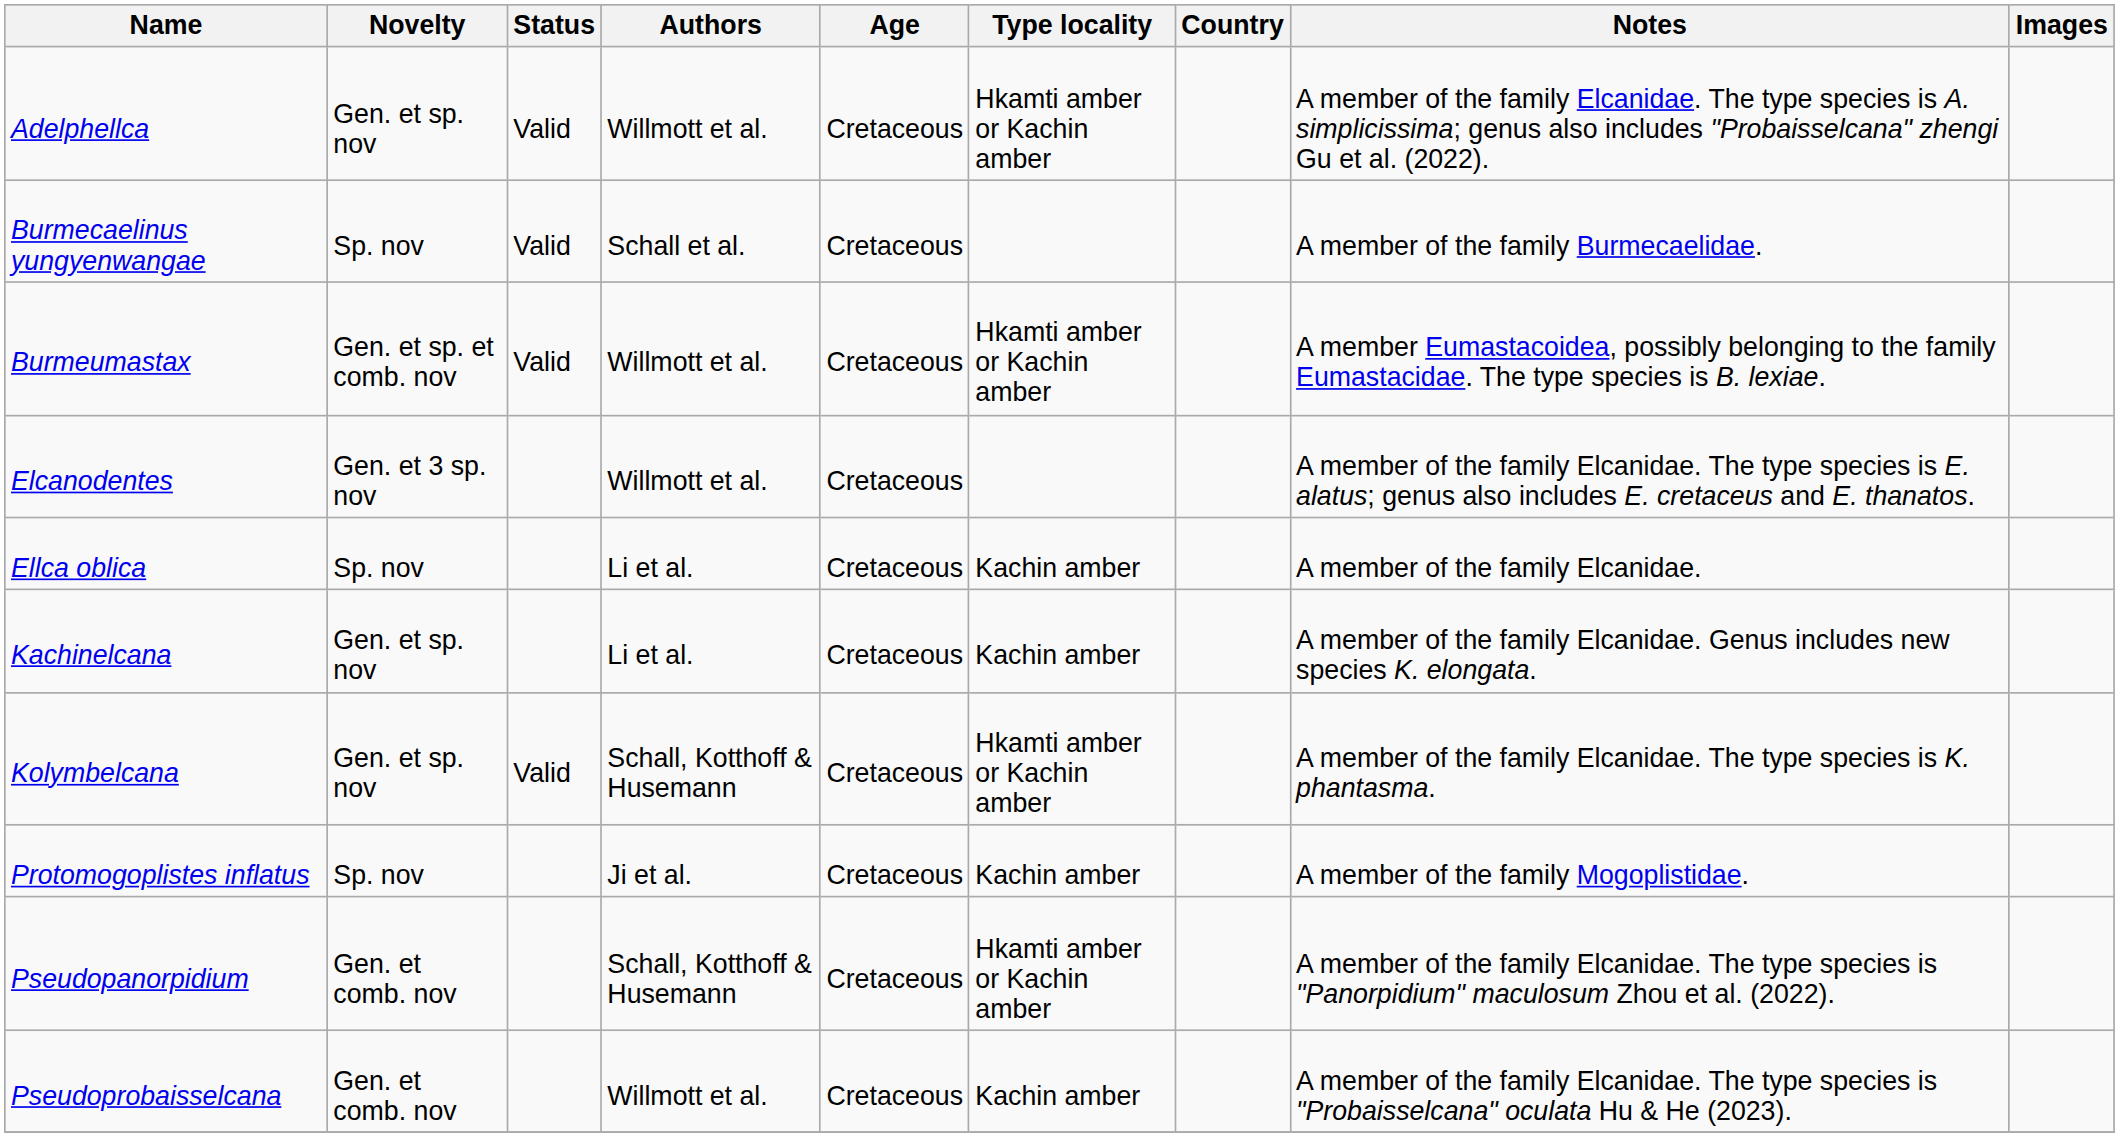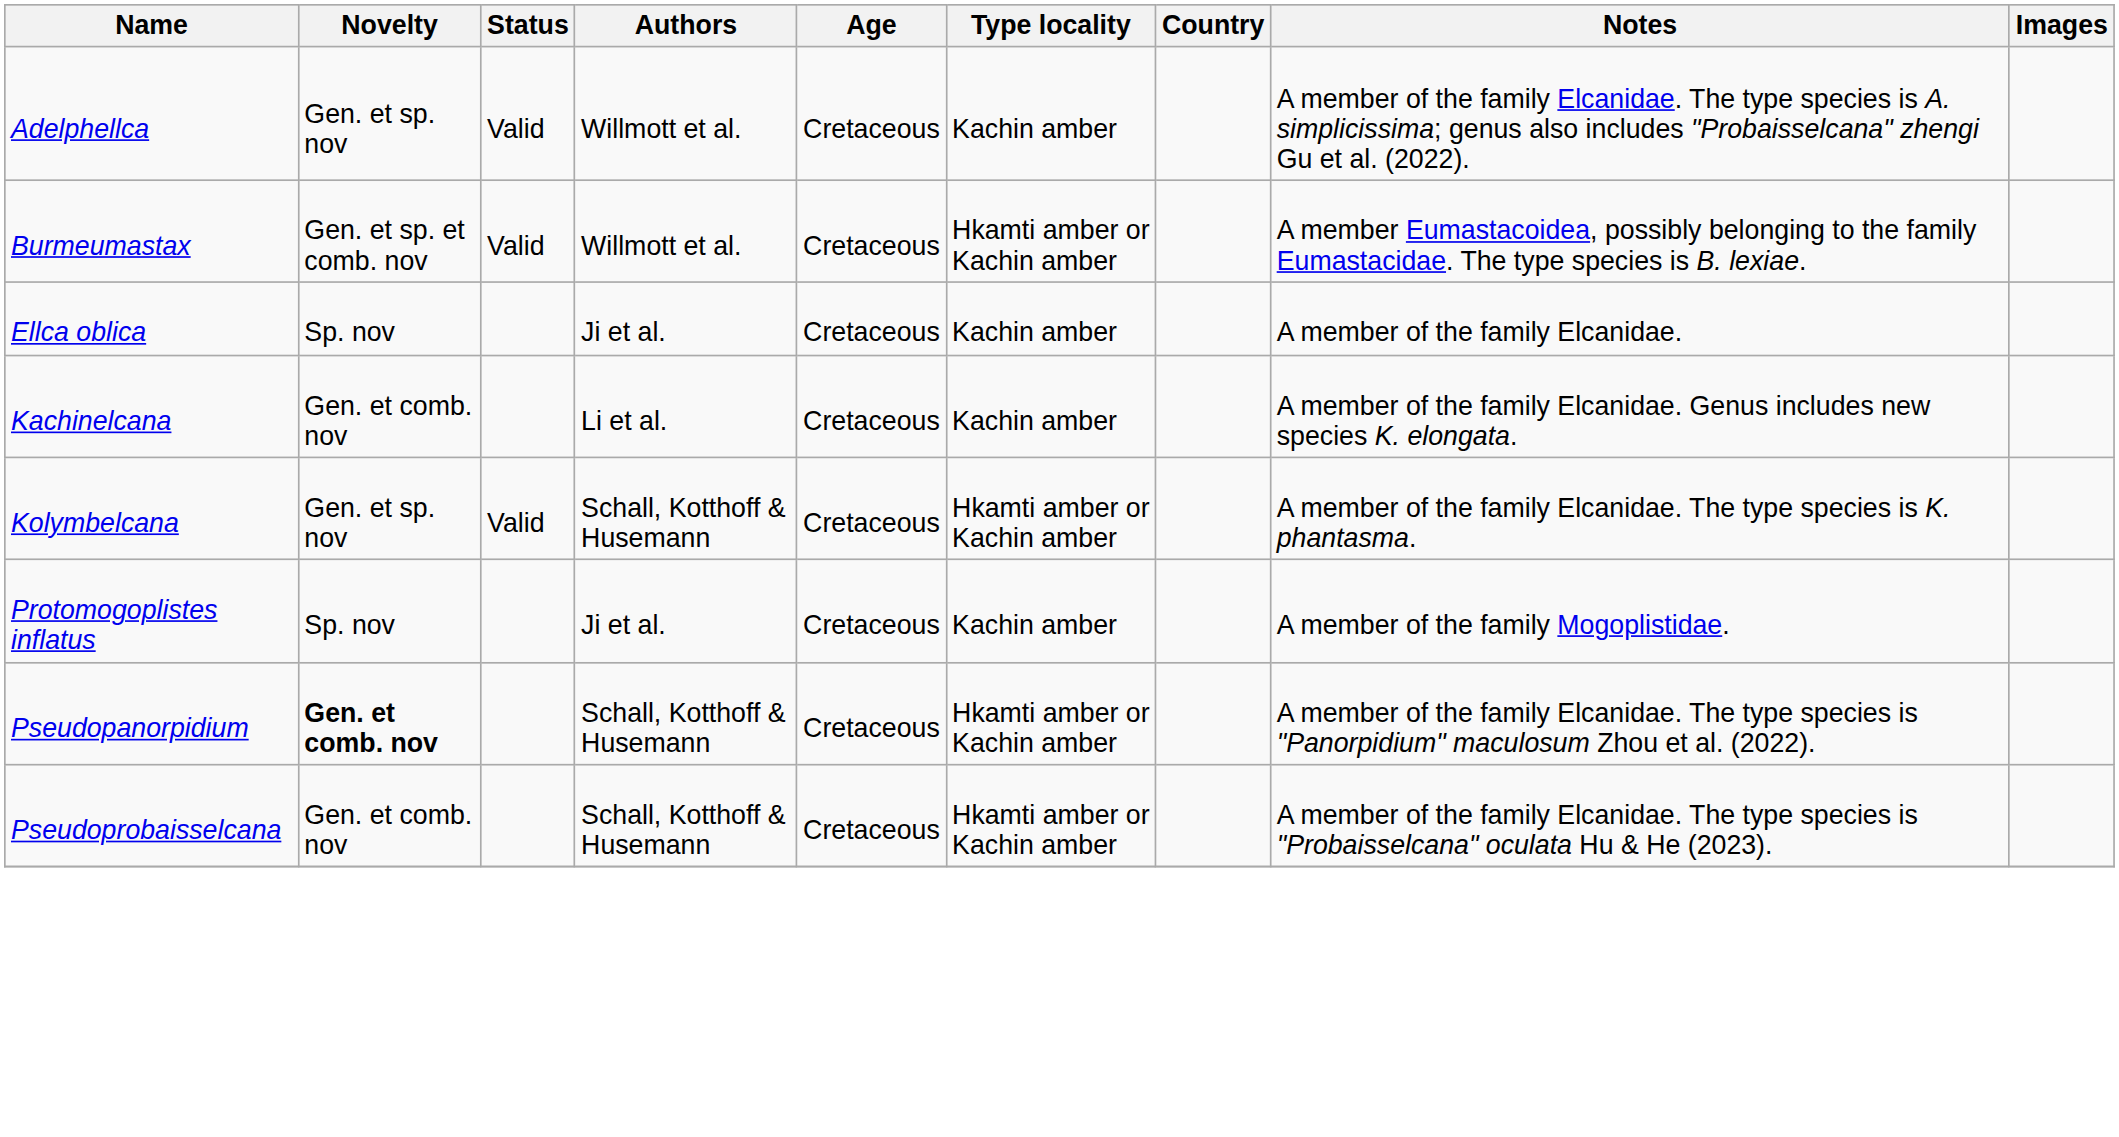Adelphellca | Type locality: Hkamti amber or Kachin amber -> Kachin amber
- row: Burmecaelinus yungyenwangae | Sp. nov | Valid | Schall et al. | Cretaceous | A member of the family Burmecaelidae.
- row: Elcanodentes | Gen. et 3 sp. nov | Willmott et al. | Cretaceous | A member of the family Elcanidae. The type species is E. alatus; genus also includes E. cretaceus and E. thanatos.
Ellca oblica | Authors: Li et al. -> Ji et al.
Kachinelcana | Novelty: Gen. et sp. nov -> Gen. et comb. nov
Pseudopanorpidium | Novelty: normal -> bold
Pseudoprobaisselcana | Authors: Willmott et al. -> Schall, Kotthoff & Husemann
Pseudoprobaisselcana | Type locality: Kachin amber -> Hkamti amber or Kachin amber
